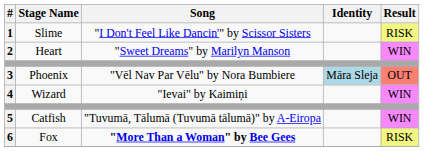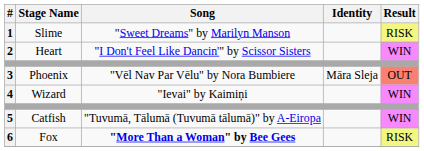1 | Song: "I Don't Feel Like Dancin'" by Scissor Sisters -> "Sweet Dreams" by Marilyn Manson
2 | Song: "Sweet Dreams" by Marilyn Manson -> "I Don't Feel Like Dancin'" by Scissor Sisters
3 | Identity: lightblue background -> no background
